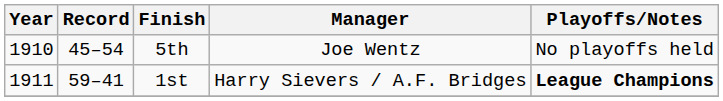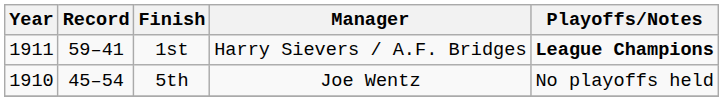rows swapped: 5th <-> 1st
